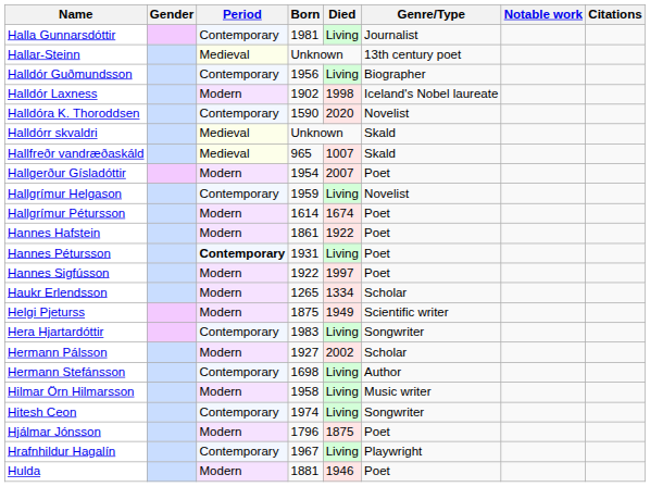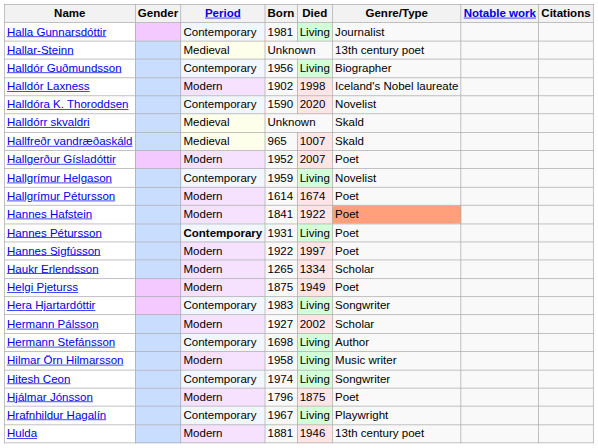Hallgerður Gísladóttir | Born: 1954 -> 1952
Hannes Hafstein | Born: 1861 -> 1841
Hannes Hafstein | Genre/Type: no background -> lightsalmon background
Helgi Pjeturss | Genre/Type: Scientific writer -> Poet
Hulda | Genre/Type: Poet -> 13th century poet
